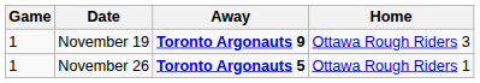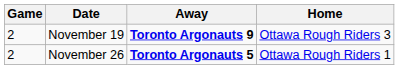November 19 | Game: 1 -> 2
November 26 | Game: 1 -> 2
